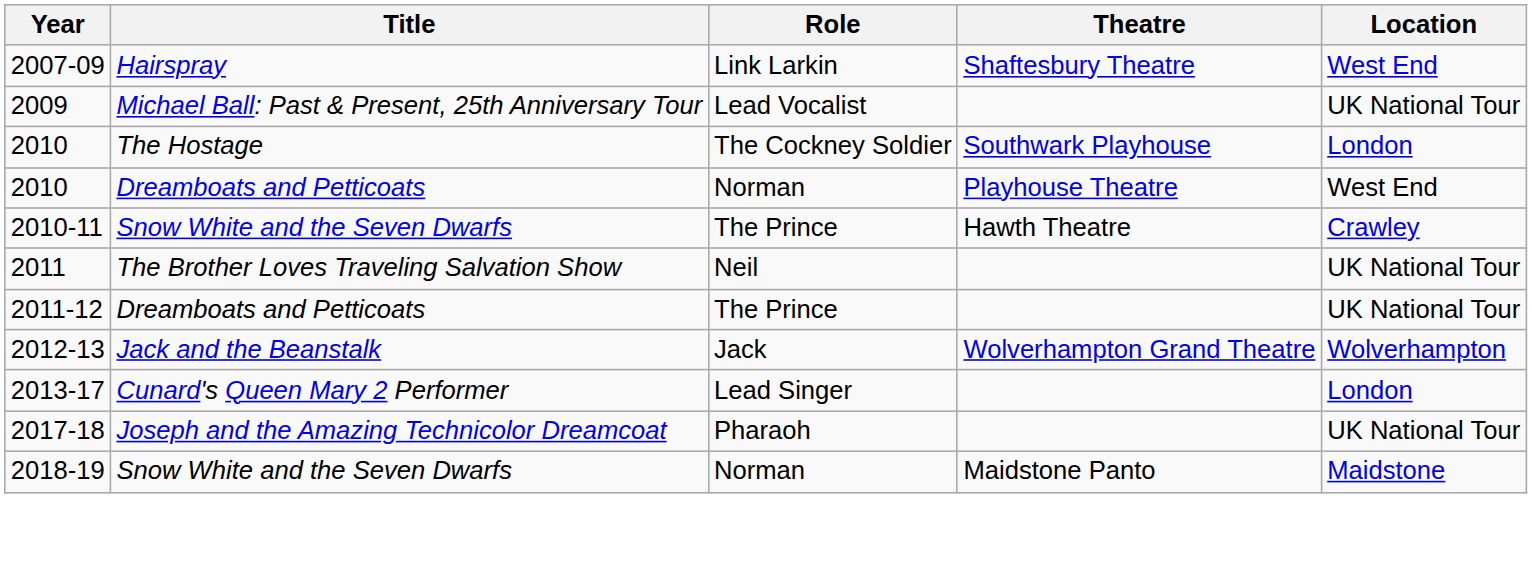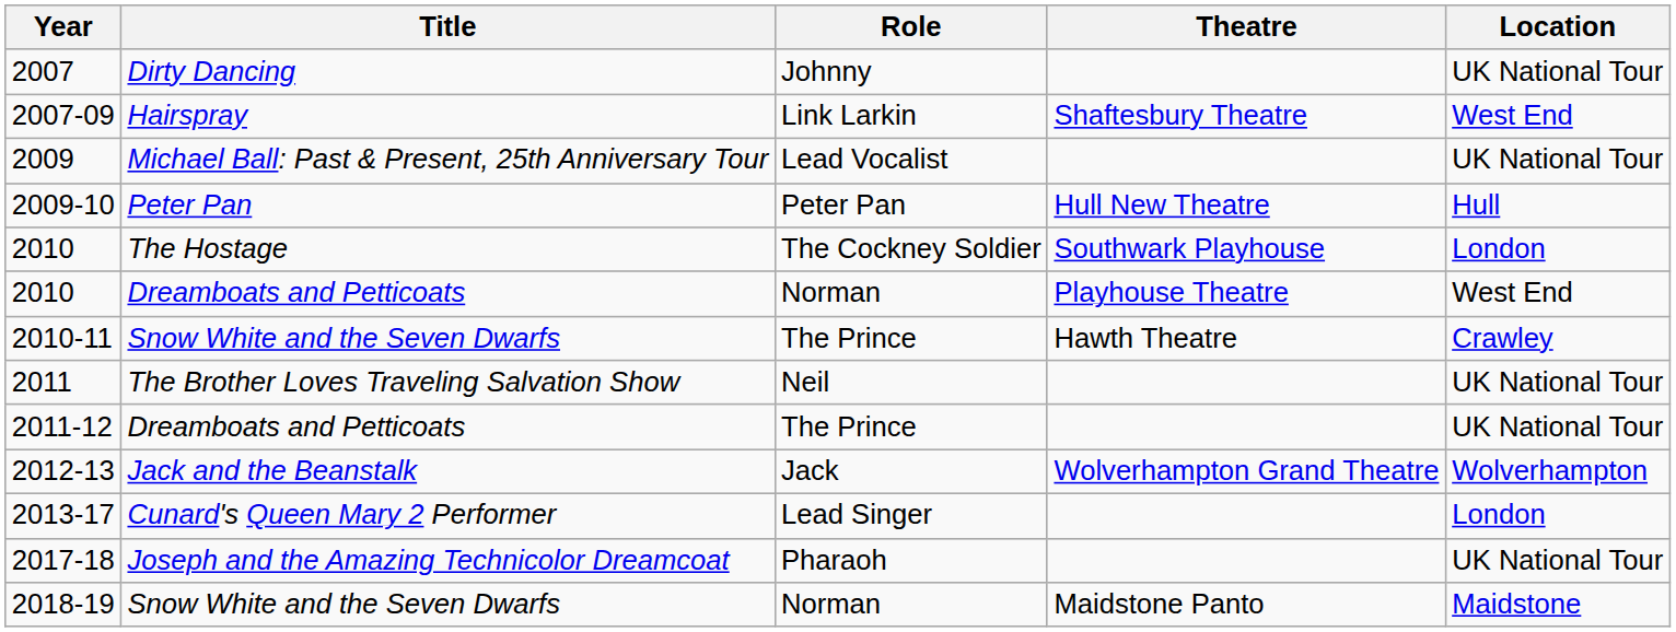+ row: 2007 | Dirty Dancing | Johnny | UK National Tour
+ row: 2009-10 | Peter Pan | Peter Pan | Hull New Theatre | Hull
